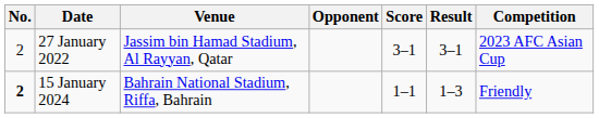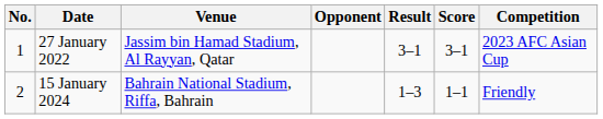columns swapped: Score <-> Result
27 January 2022 | No.: 2 -> 1
15 January 2024 | No.: bold -> normal
